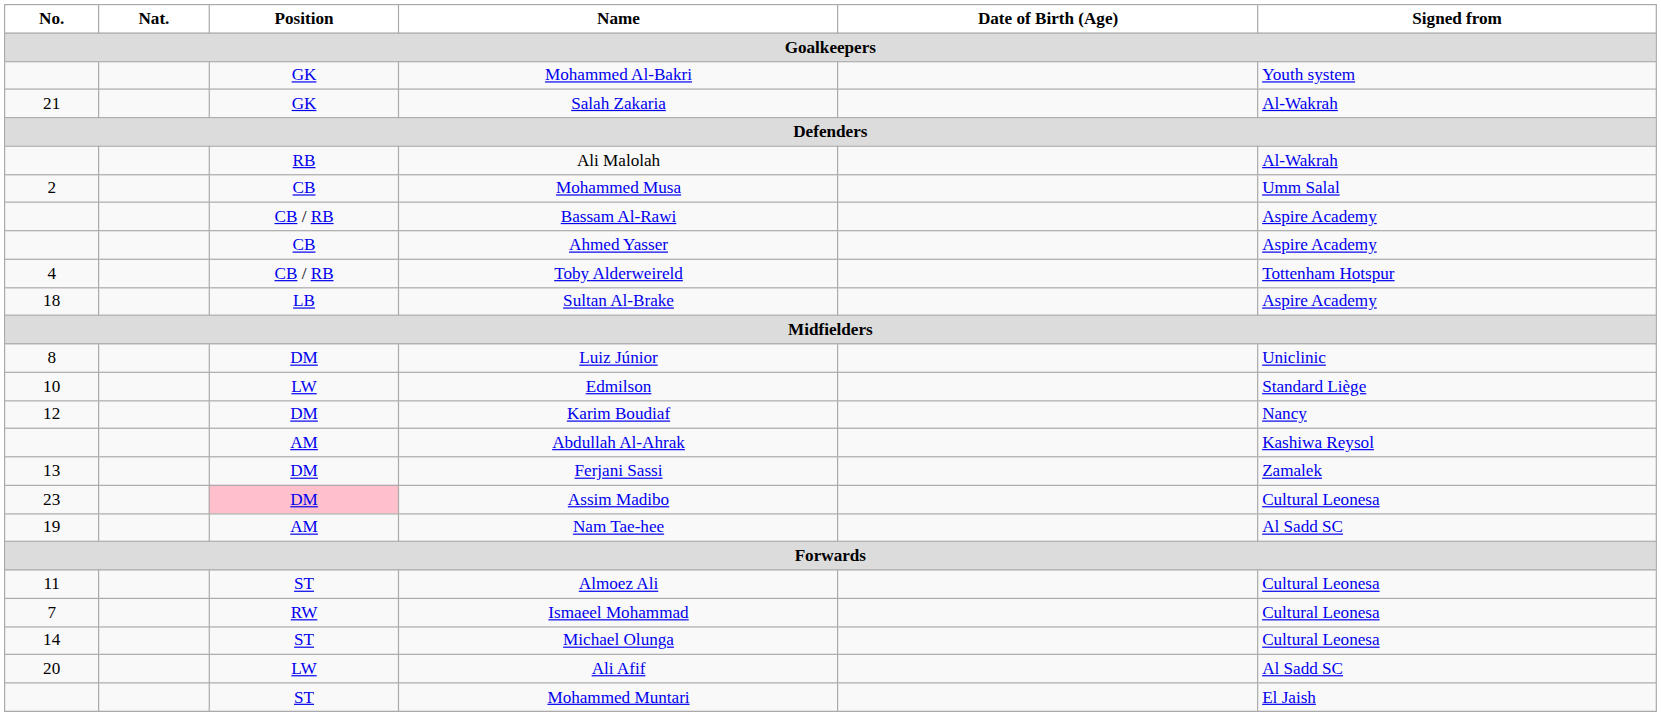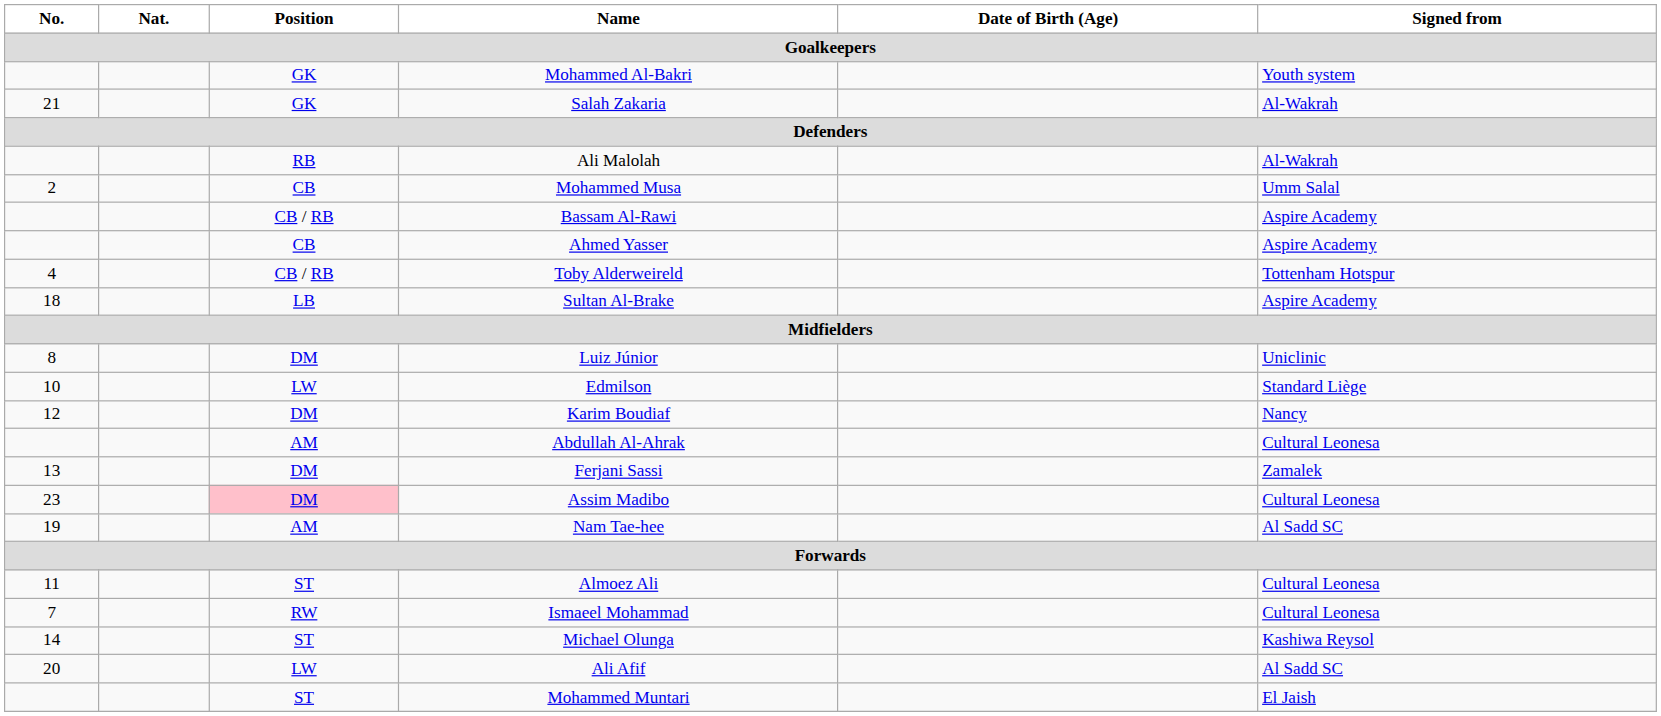Abdullah Al-Ahrak | Signed from: Kashiwa Reysol -> Cultural Leonesa
Michael Olunga | Signed from: Cultural Leonesa -> Kashiwa Reysol
